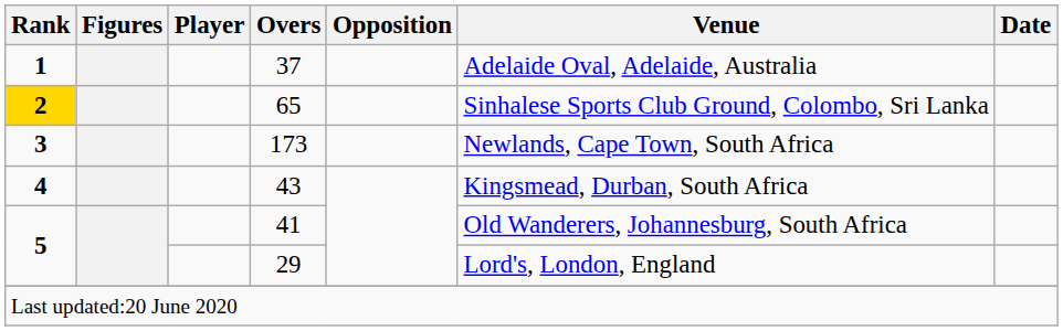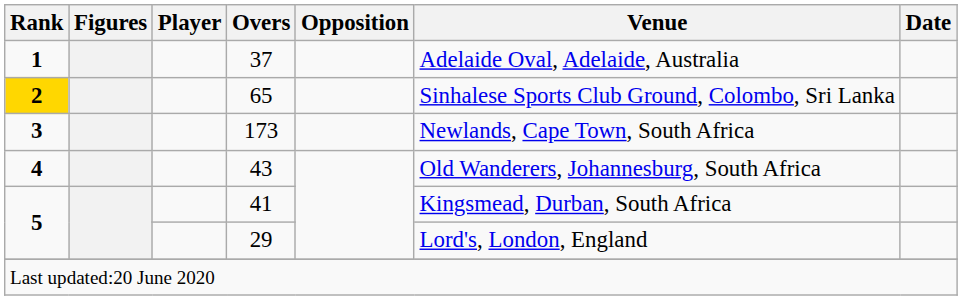43 | Venue: Kingsmead, Durban, South Africa -> Old Wanderers, Johannesburg, South Africa
41 | Venue: Old Wanderers, Johannesburg, South Africa -> Kingsmead, Durban, South Africa
